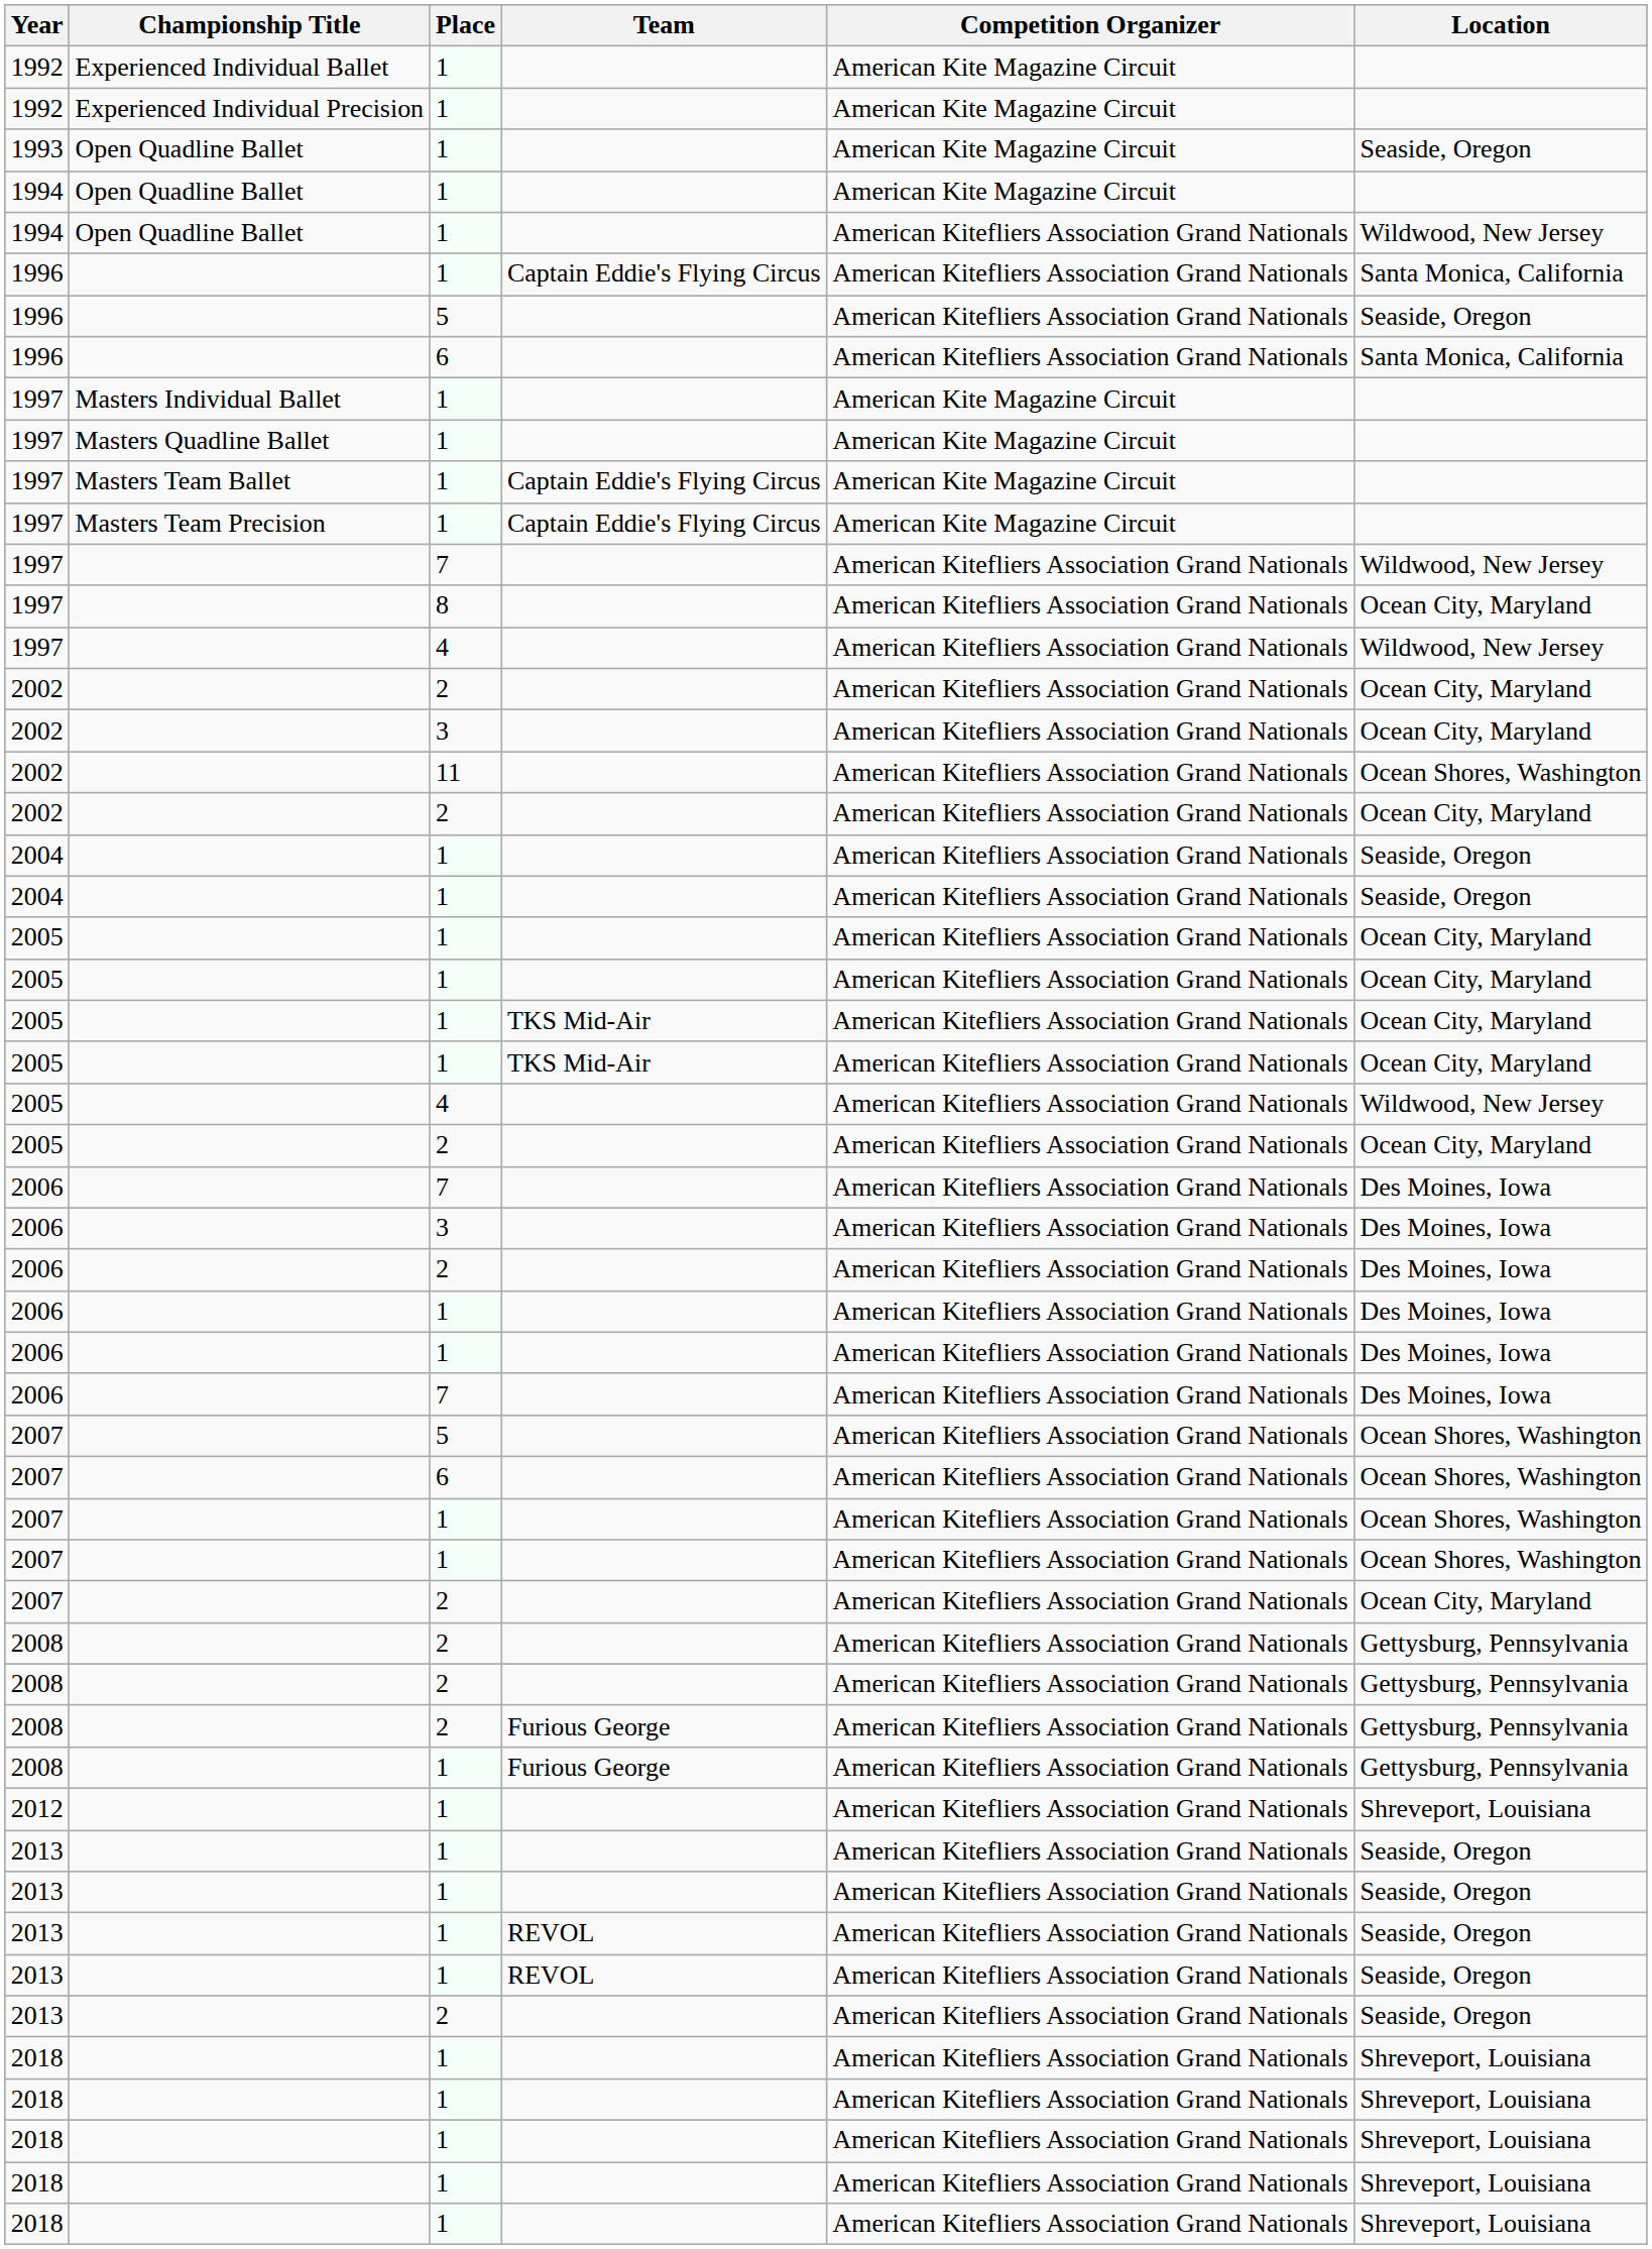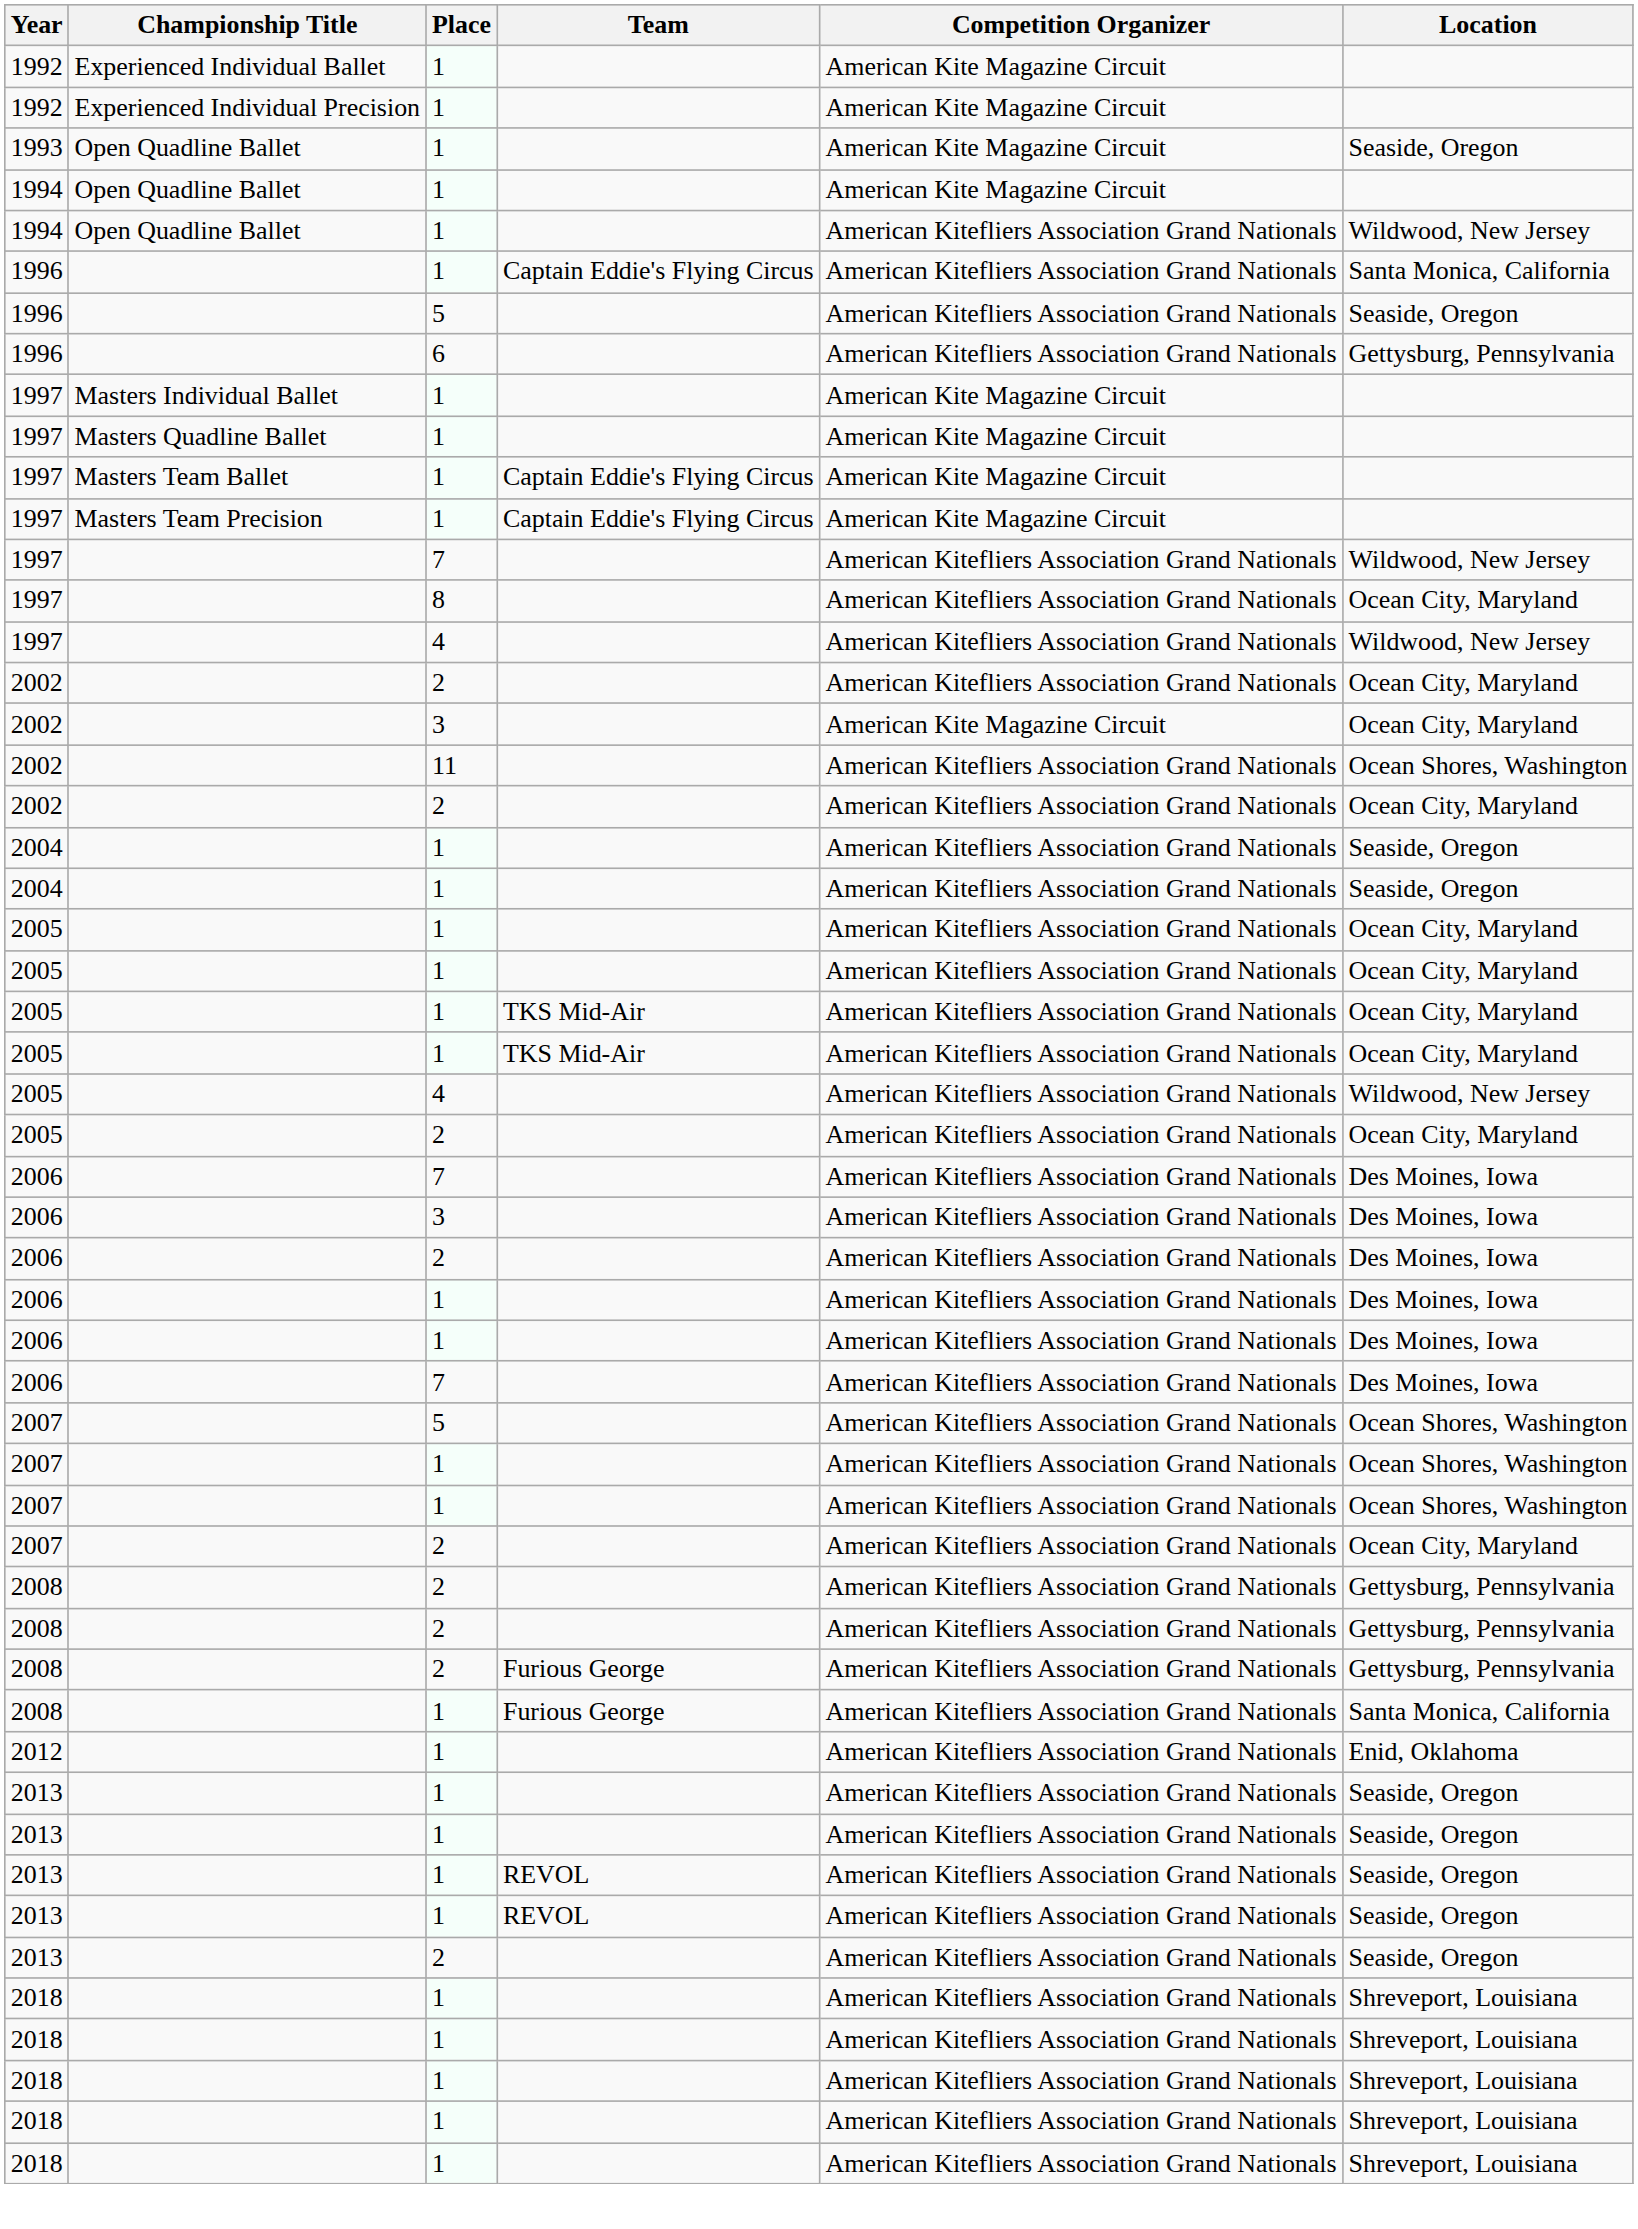1996 / 6 | Location: Santa Monica, California -> Gettysburg, Pennsylvania
2002 / 3 | Competition Organizer: American Kitefliers Association Grand Nationals -> American Kite Magazine Circuit
- row: 2007 | 6 | American Kitefliers Association Grand Nationals | Ocean Shores, Washington
2008 / 1 | Location: Gettysburg, Pennsylvania -> Santa Monica, California
2012 | Location: Shreveport, Louisiana -> Enid, Oklahoma
